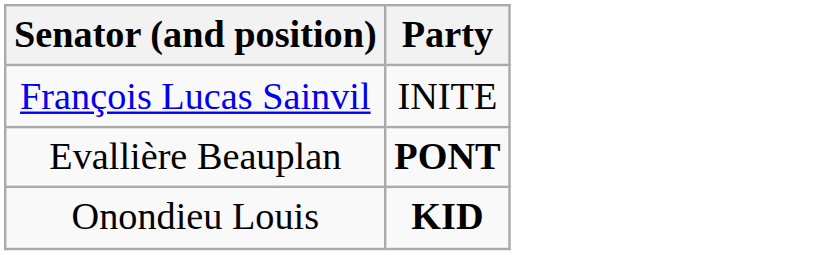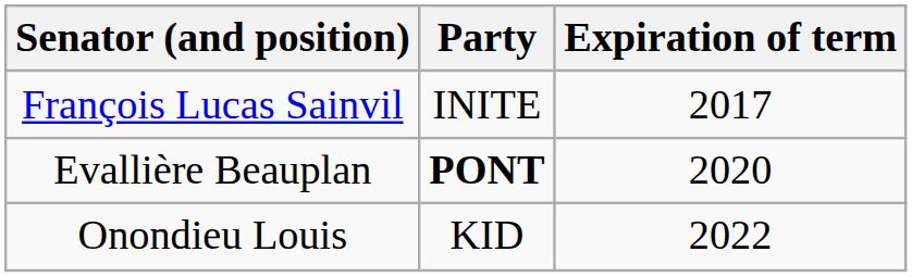+ column: Expiration of term | 2017 | 2020 | 2022
Onondieu Louis | Party: bold -> normal
